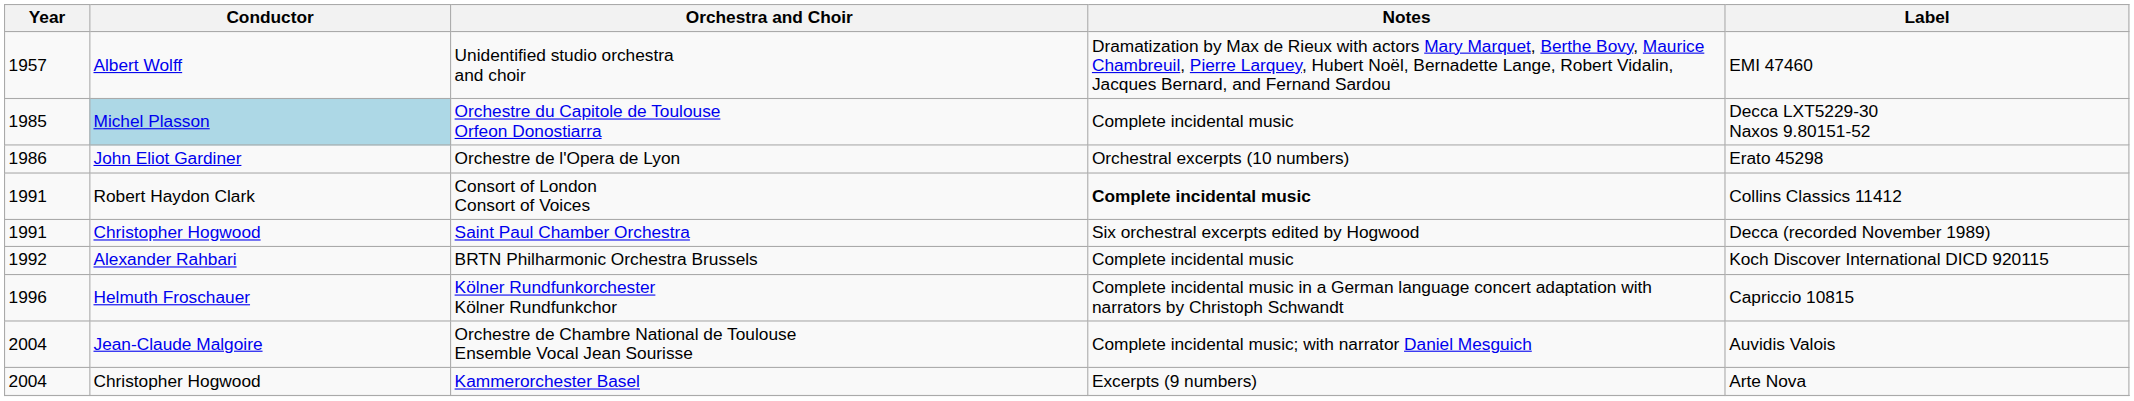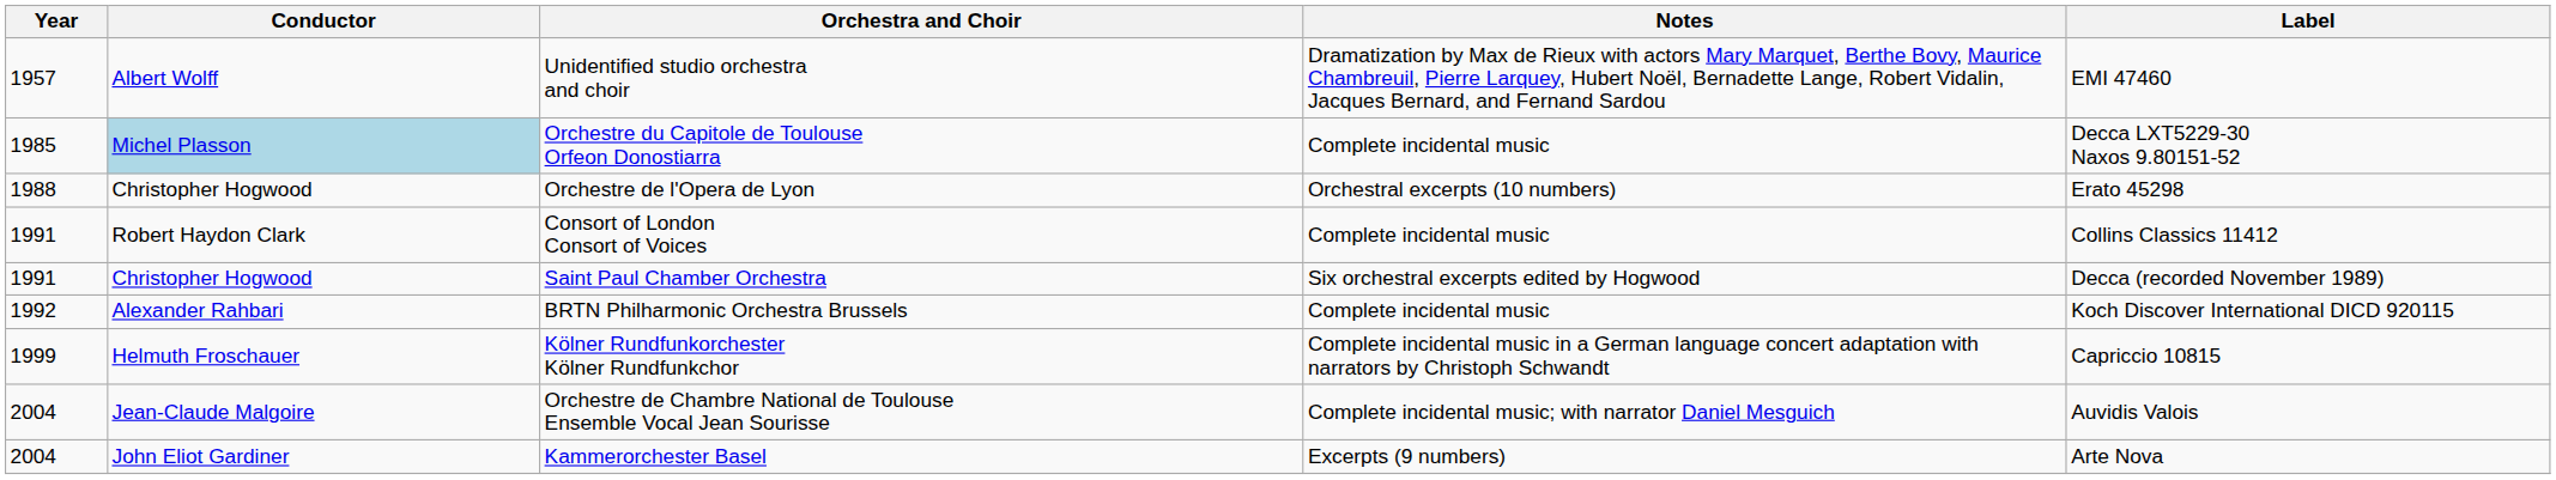Orchestre de l'Opera de Lyon | Year: 1986 -> 1988
Orchestre de l'Opera de Lyon | Conductor: John Eliot Gardiner -> Christopher Hogwood
Consort of London Consort of Voices | Notes: bold -> normal
Kölner Rundfunkorchester Kölner Rundfunkchor | Year: 1996 -> 1999
Kammerorchester Basel | Conductor: Christopher Hogwood -> John Eliot Gardiner
